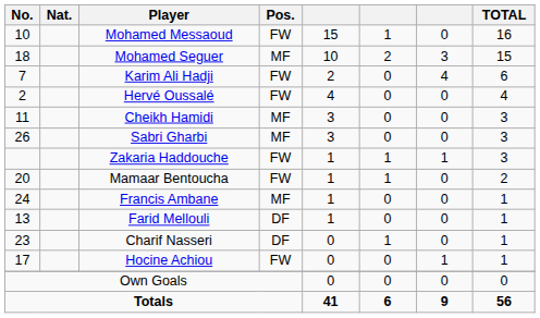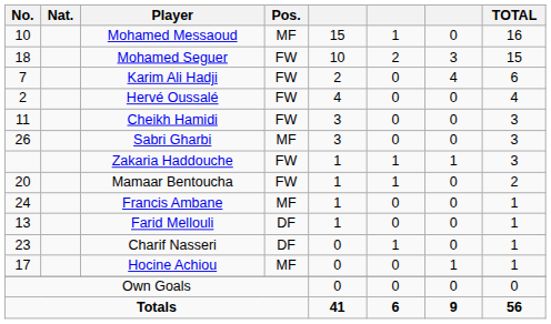Mohamed Messaoud | Pos.: FW -> MF
Mohamed Seguer | Pos.: MF -> FW
Cheikh Hamidi | Pos.: MF -> FW
Hocine Achiou | Pos.: FW -> MF
